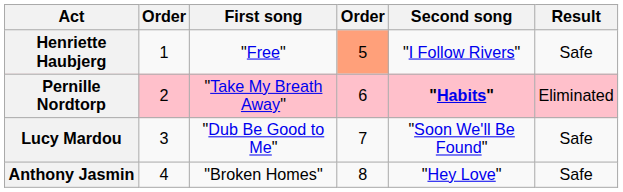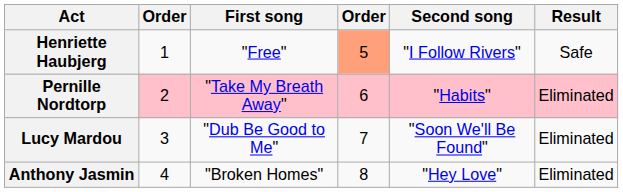Pernille Nordtorp | Second song: bold -> normal
Lucy Mardou | Result: Safe -> Eliminated
Anthony Jasmin | Result: Safe -> Eliminated
